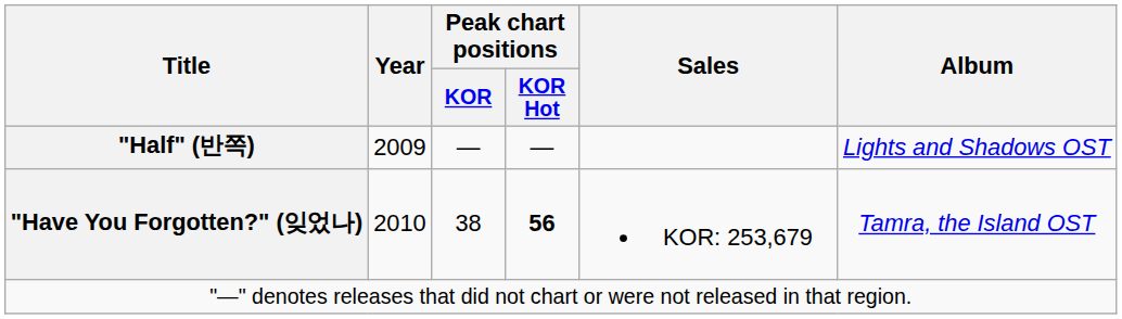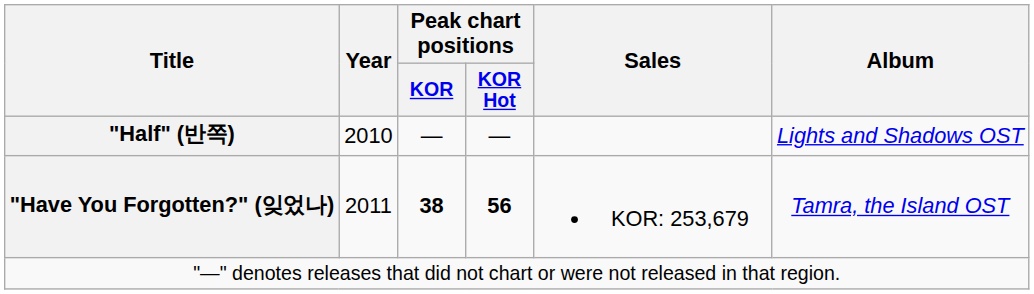"Half" (반쪽) | Year: 2009 -> 2010
"Have You Forgotten?" (잊었나) | Year: 2010 -> 2011
"Have You Forgotten?" (잊었나) | Peak chart positions / KOR: normal -> bold
